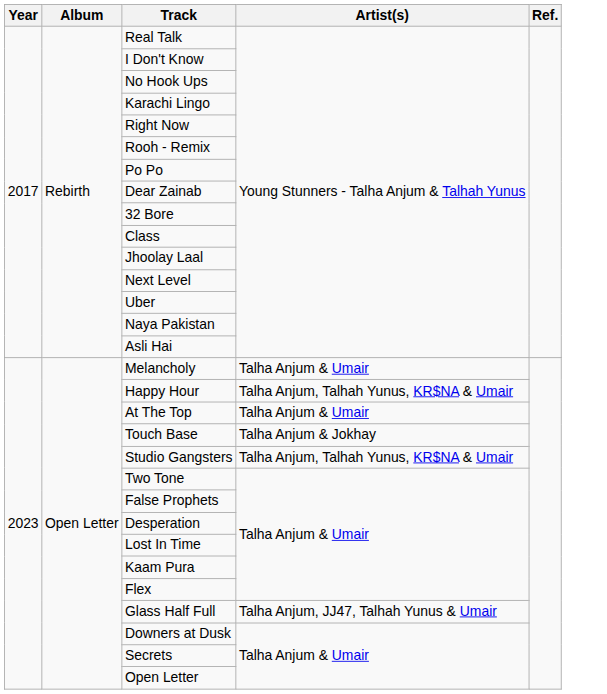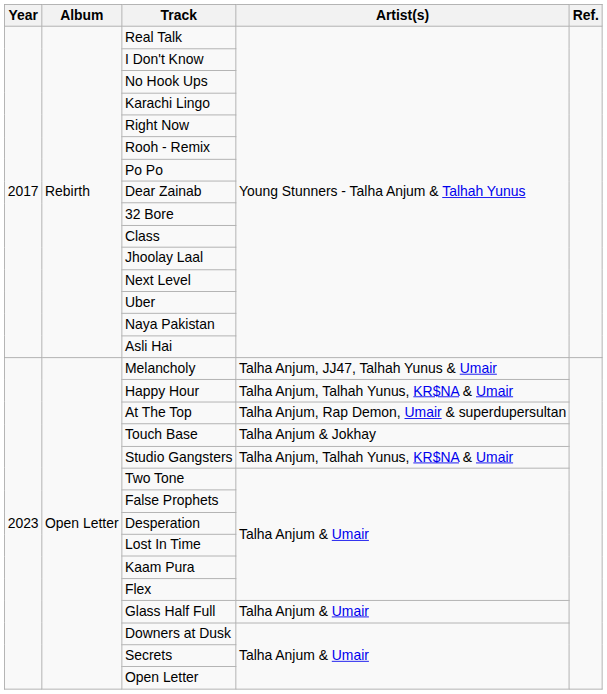Melancholy | Artist(s): Talha Anjum & Umair -> Talha Anjum, JJ47, Talhah Yunus & Umair
At The Top | Artist(s): Talha Anjum & Umair -> Talha Anjum, Rap Demon, Umair & superdupersultan
Glass Half Full | Artist(s): Talha Anjum, JJ47, Talhah Yunus & Umair -> Talha Anjum & Umair
